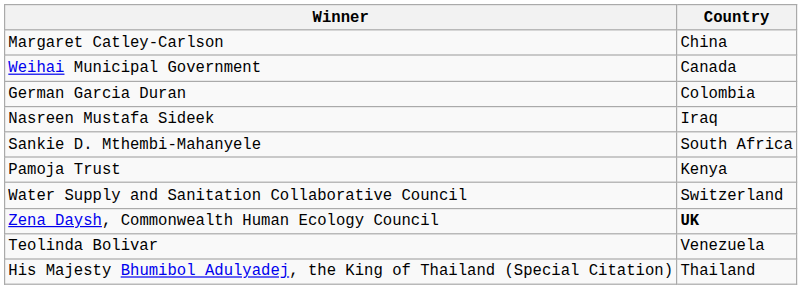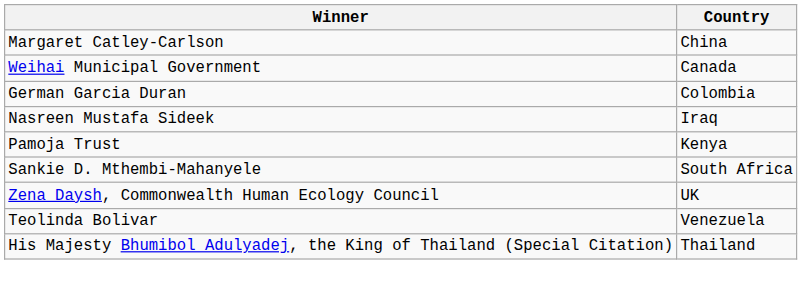rows swapped: Pamoja Trust <-> Sankie D. Mthembi-Mahanyele
- row: Water Supply and Sanitation Collaborative Council | Switzerland
Zena Daysh, Commonwealth Human Ecology Council | Country: bold -> normal
